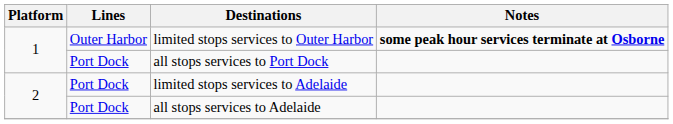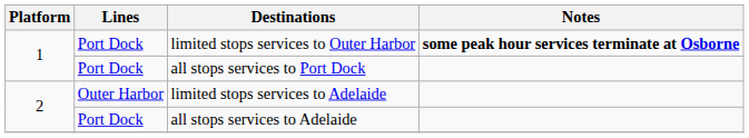limited stops services to Outer Harbor | Lines: Outer Harbor -> Port Dock
limited stops services to Adelaide | Lines: Port Dock -> Outer Harbor
